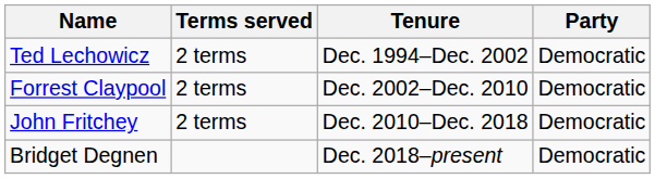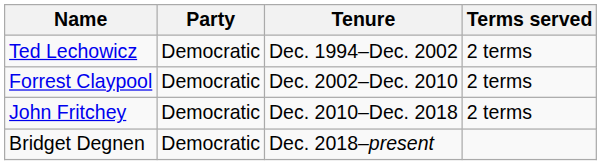columns swapped: Party <-> Terms served
